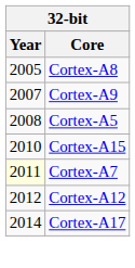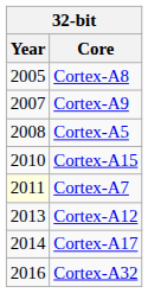Cortex-A12 | Year: 2012 -> 2013
+ row: 2016 | Cortex-A32
